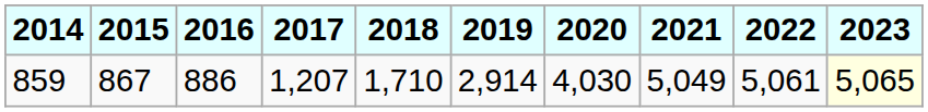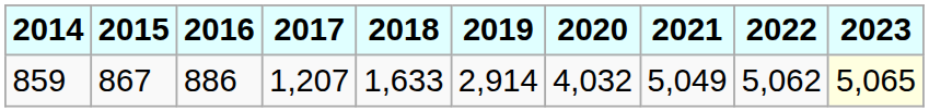859 | 2018: 1,710 -> 1,633
859 | 2020: 4,030 -> 4,032
859 | 2022: 5,061 -> 5,062
